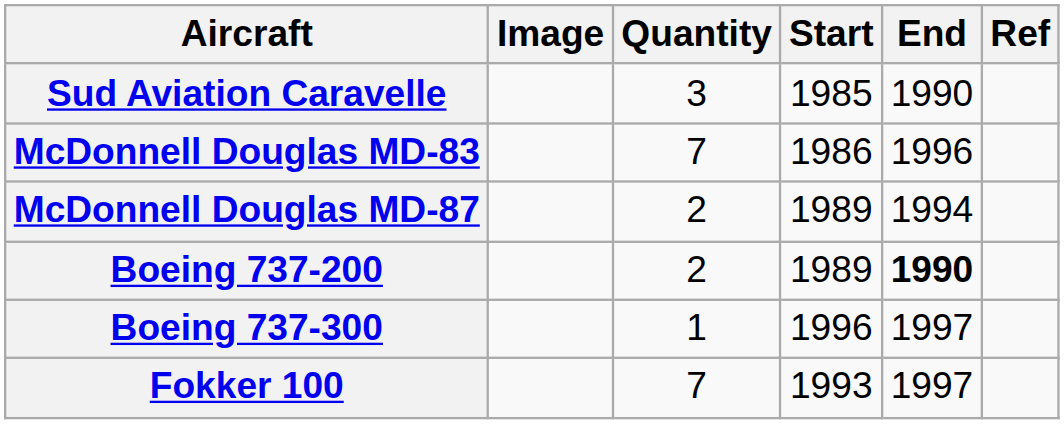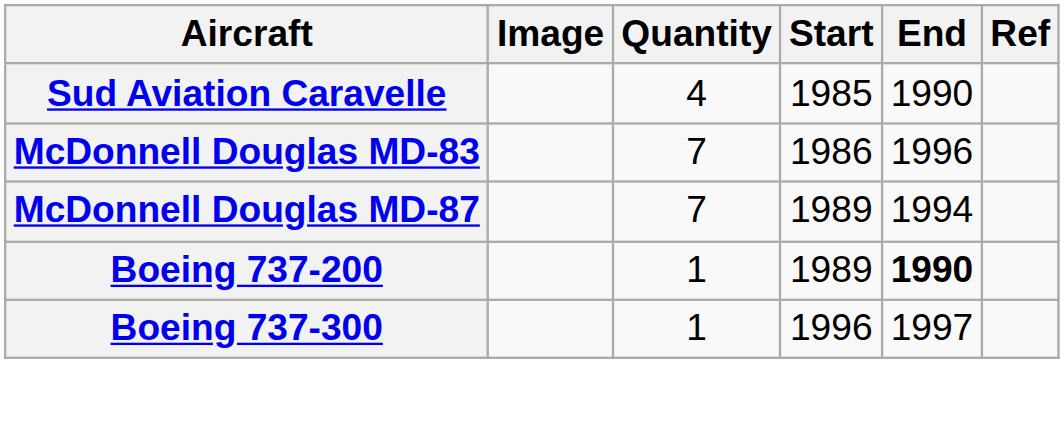Sud Aviation Caravelle | Quantity: 3 -> 4
McDonnell Douglas MD-87 | Quantity: 2 -> 7
Boeing 737-200 | Quantity: 2 -> 1
- row: Fokker 100 | 7 | 1993 | 1997
